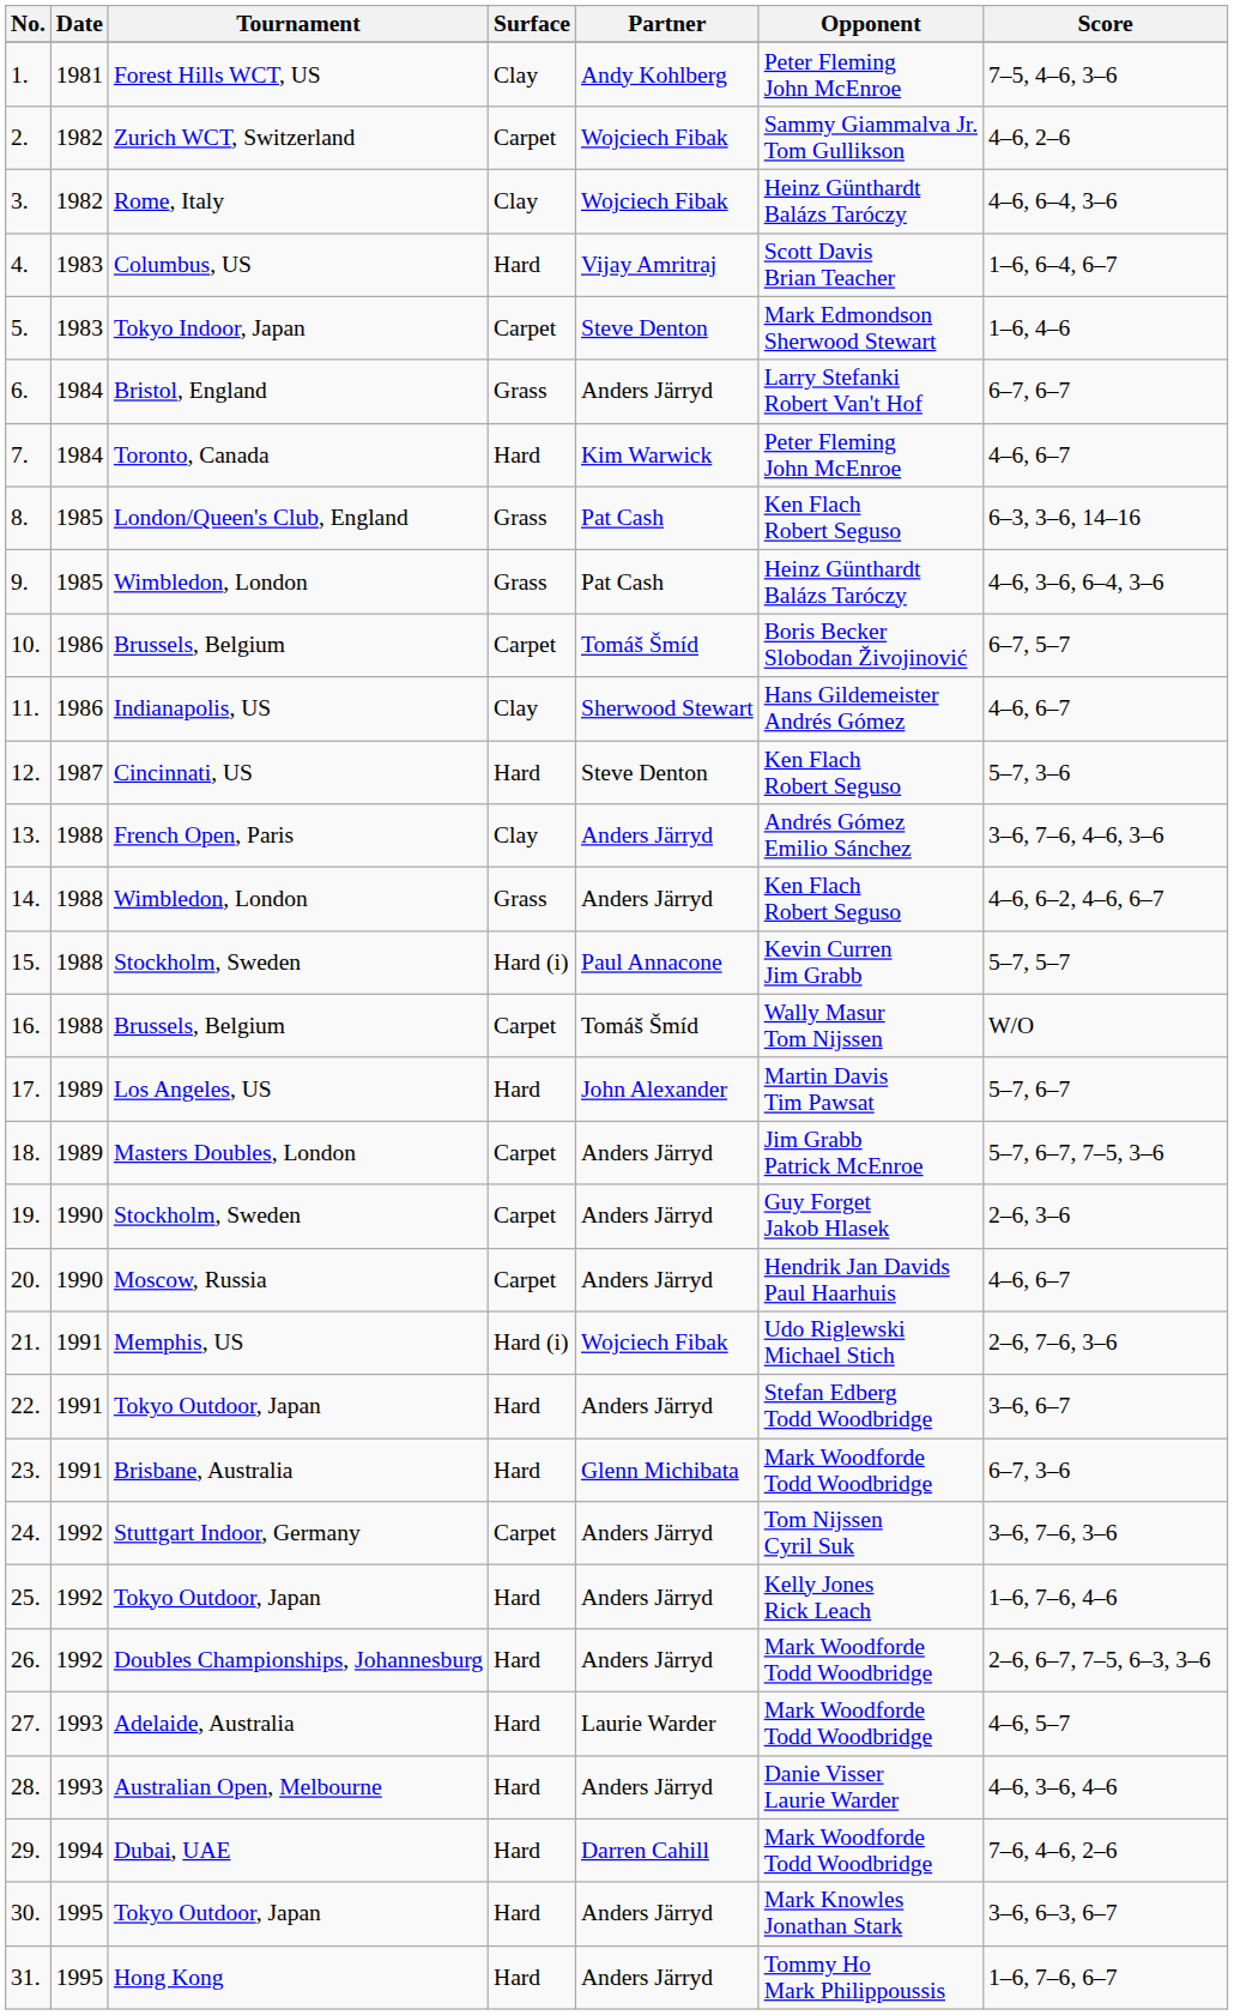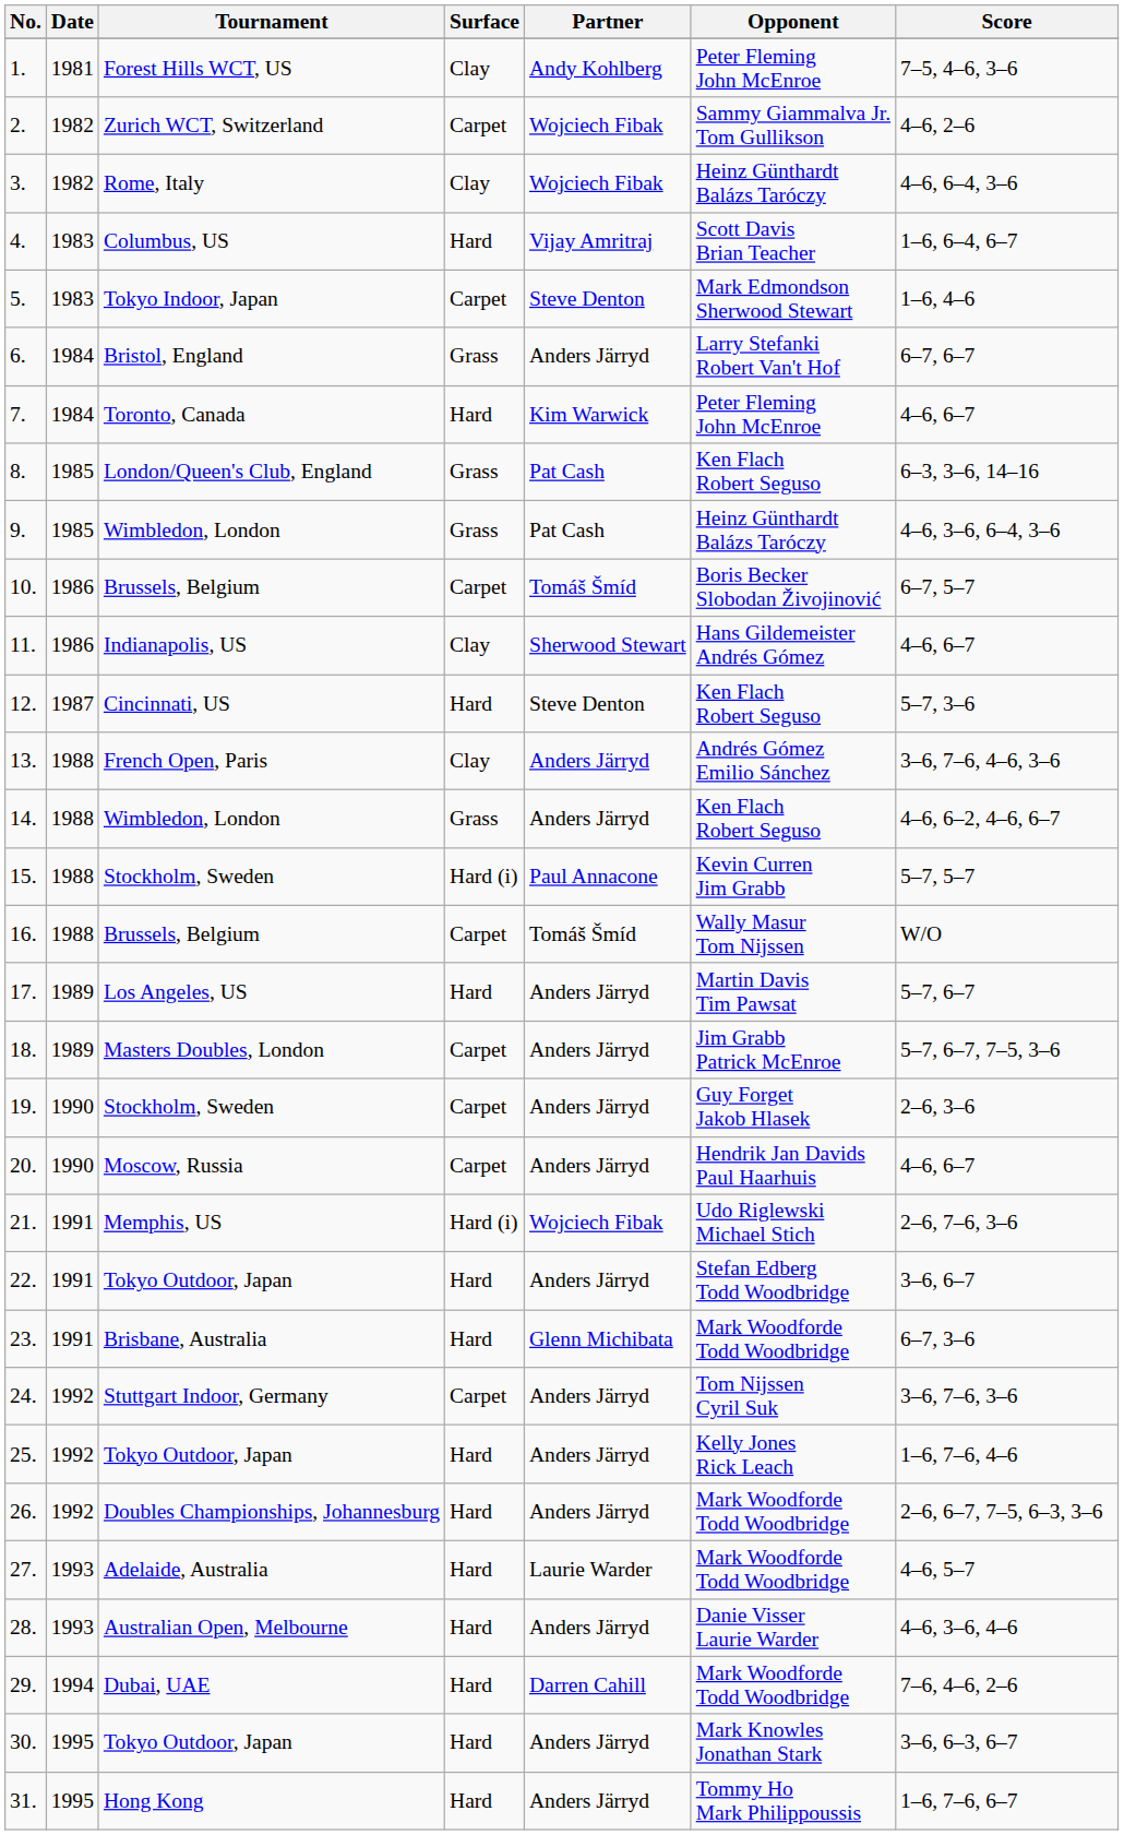17. | Partner: John Alexander -> Anders Järryd
